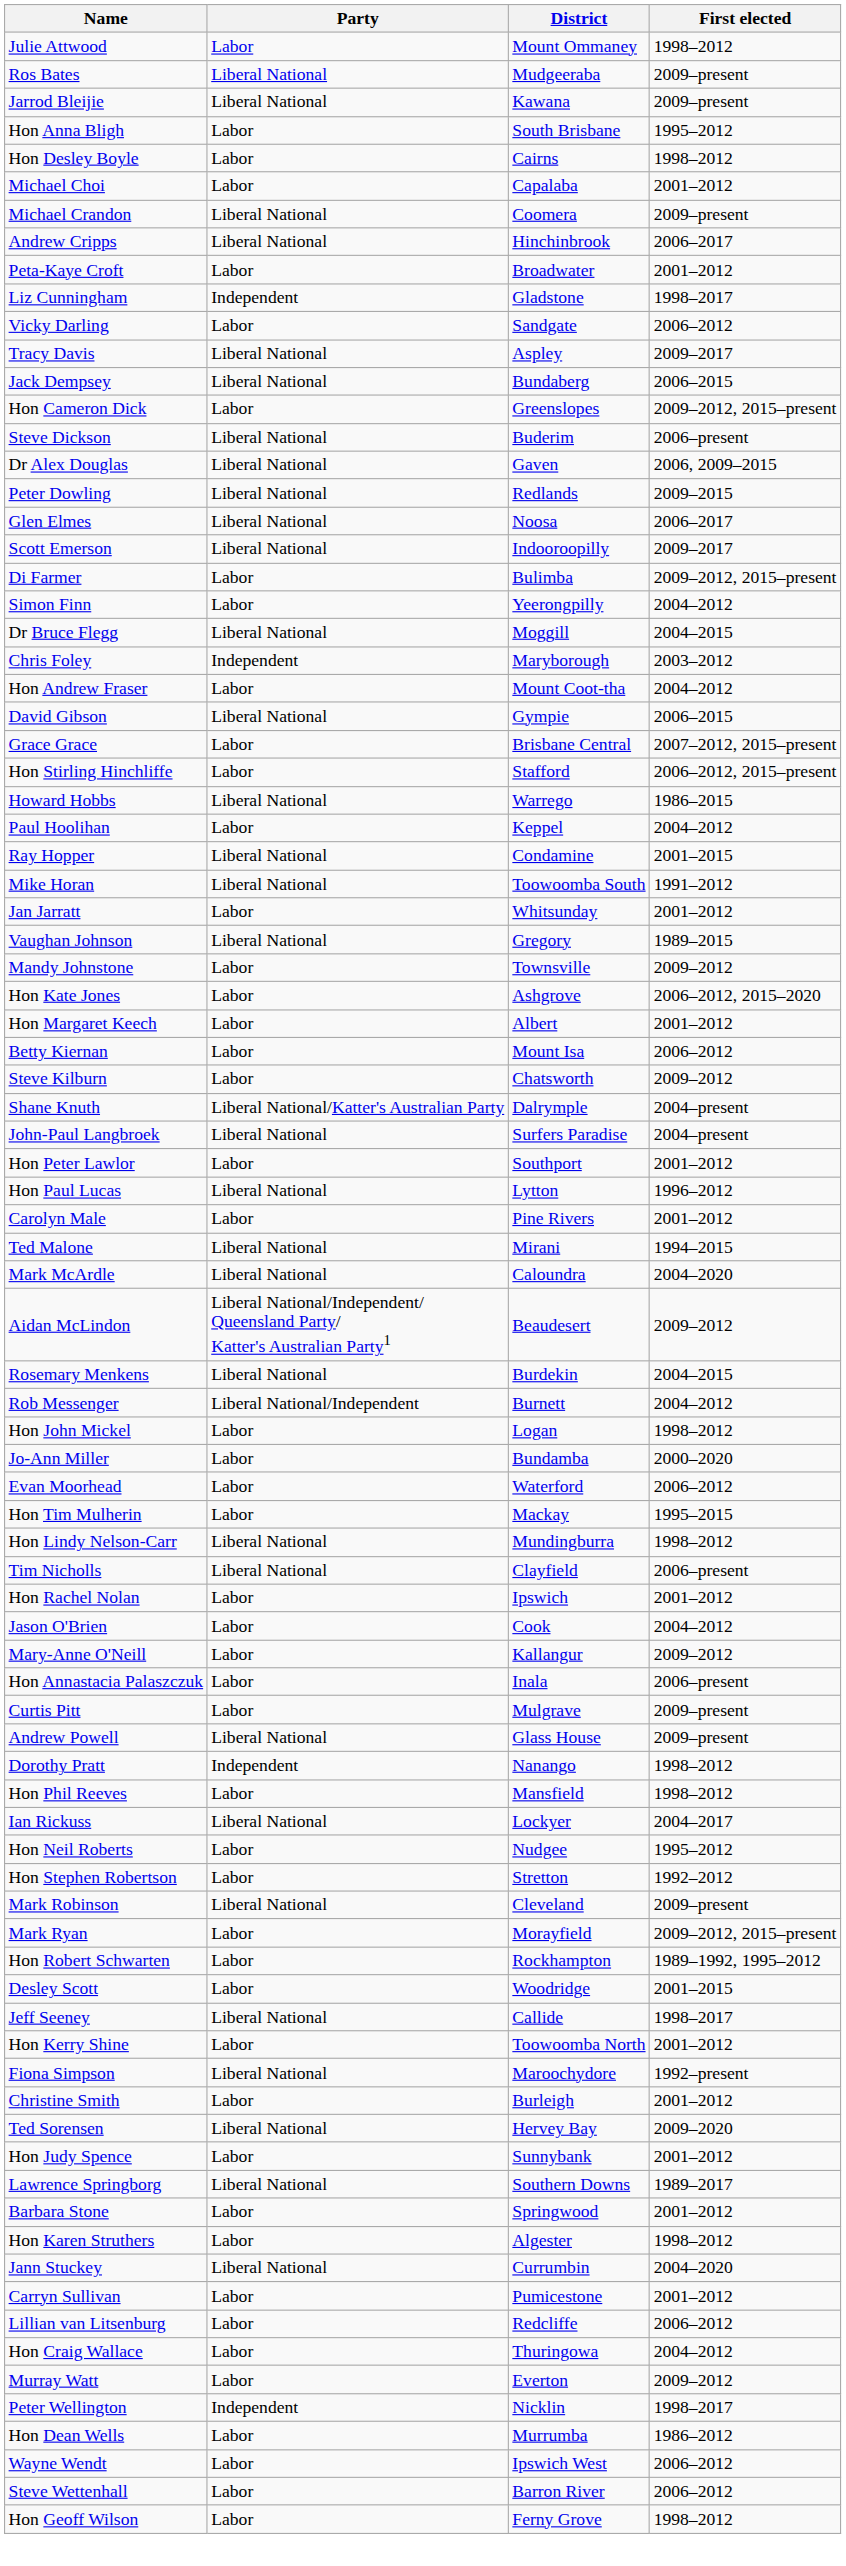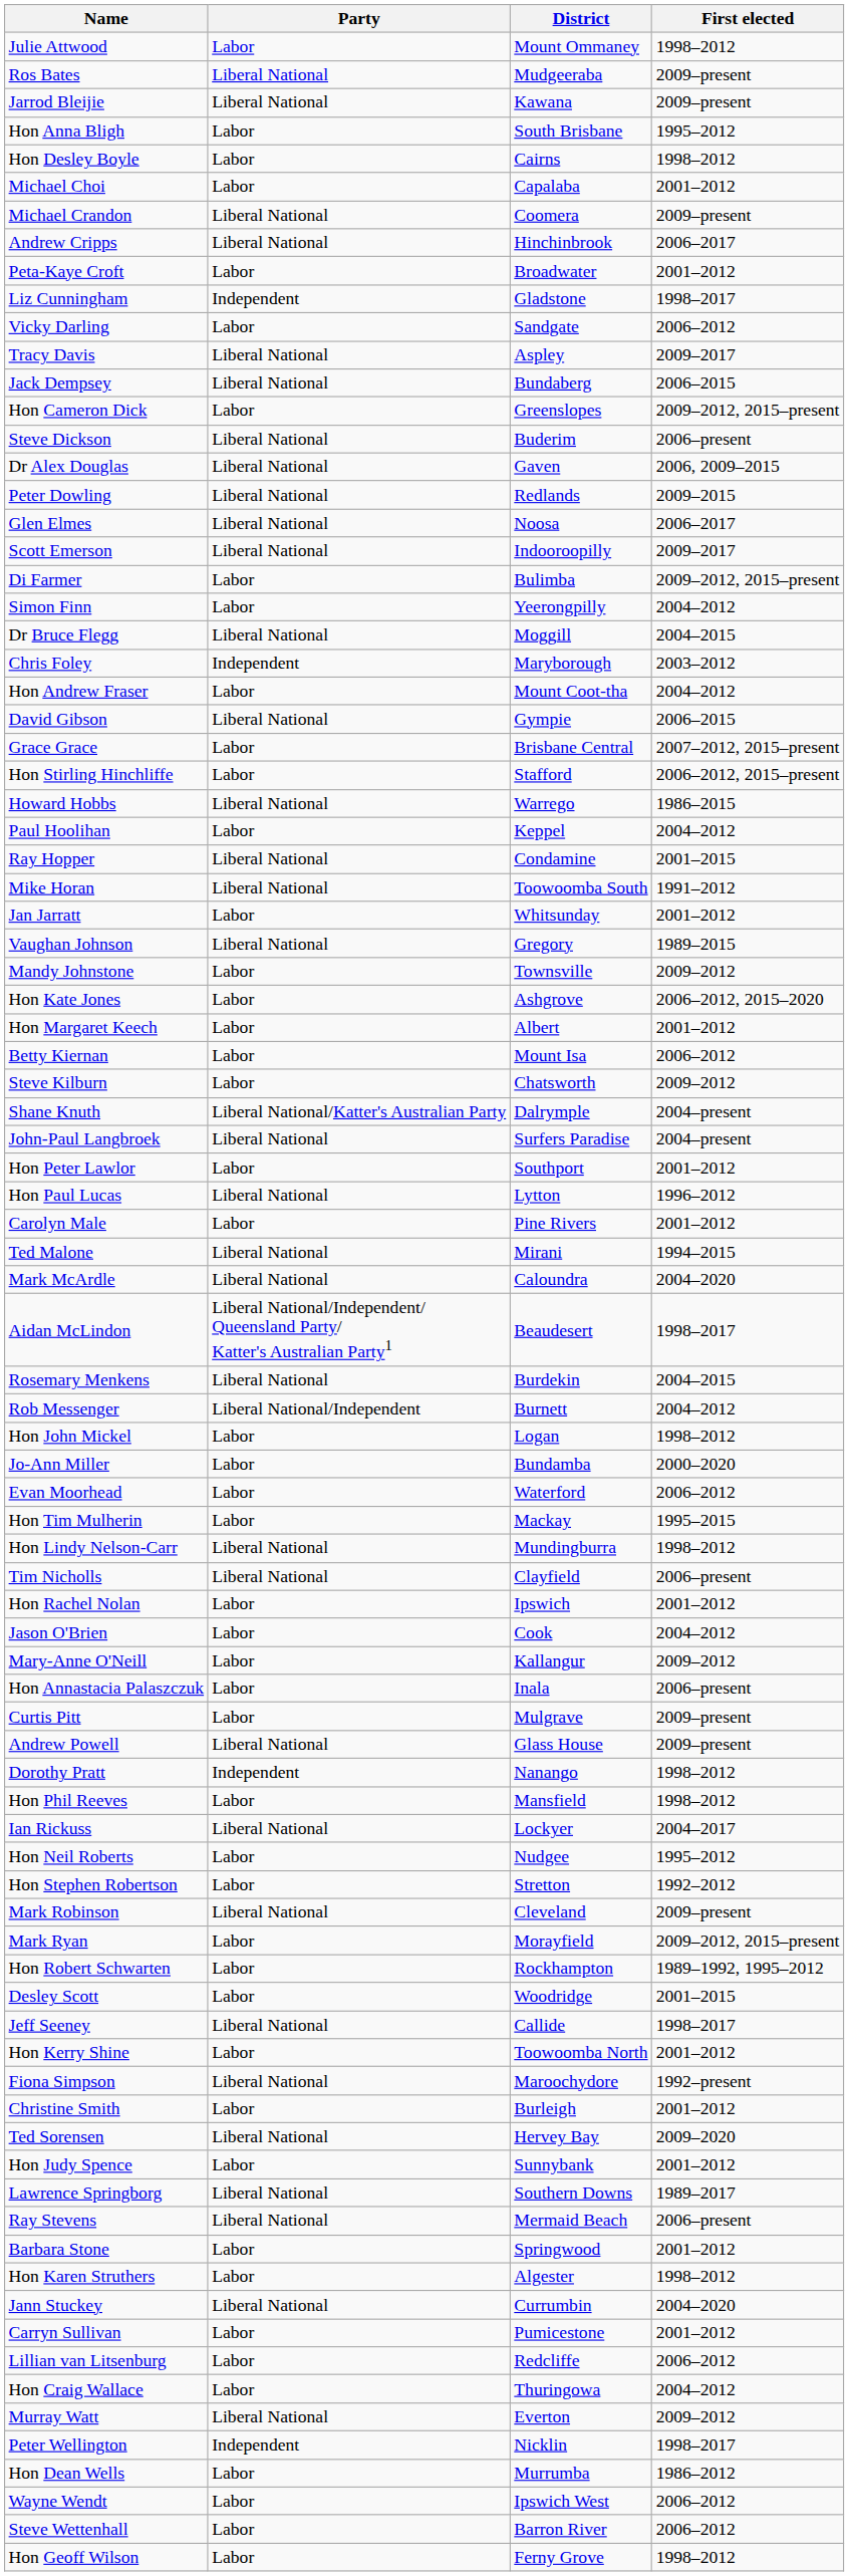Aidan McLindon | First elected: 2009–2012 -> 1998–2017
+ row: Ray Stevens | Liberal National | Mermaid Beach | 2006–present
Murray Watt | Party: Labor -> Liberal National
